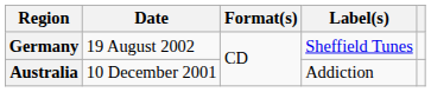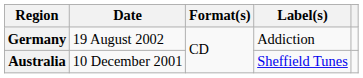Germany | Label(s): Sheffield Tunes -> Addiction
Australia | Label(s): Addiction -> Sheffield Tunes
